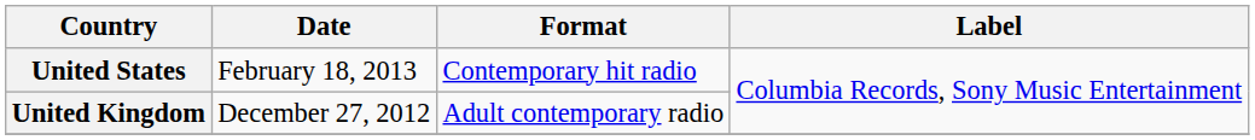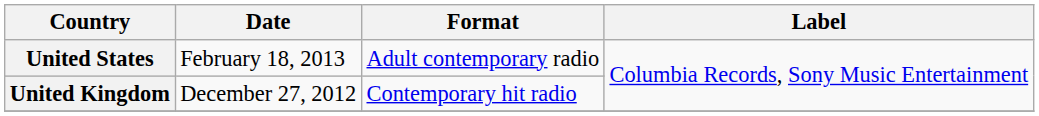United States | Format: Contemporary hit radio -> Adult contemporary radio
United Kingdom | Format: Adult contemporary radio -> Contemporary hit radio
